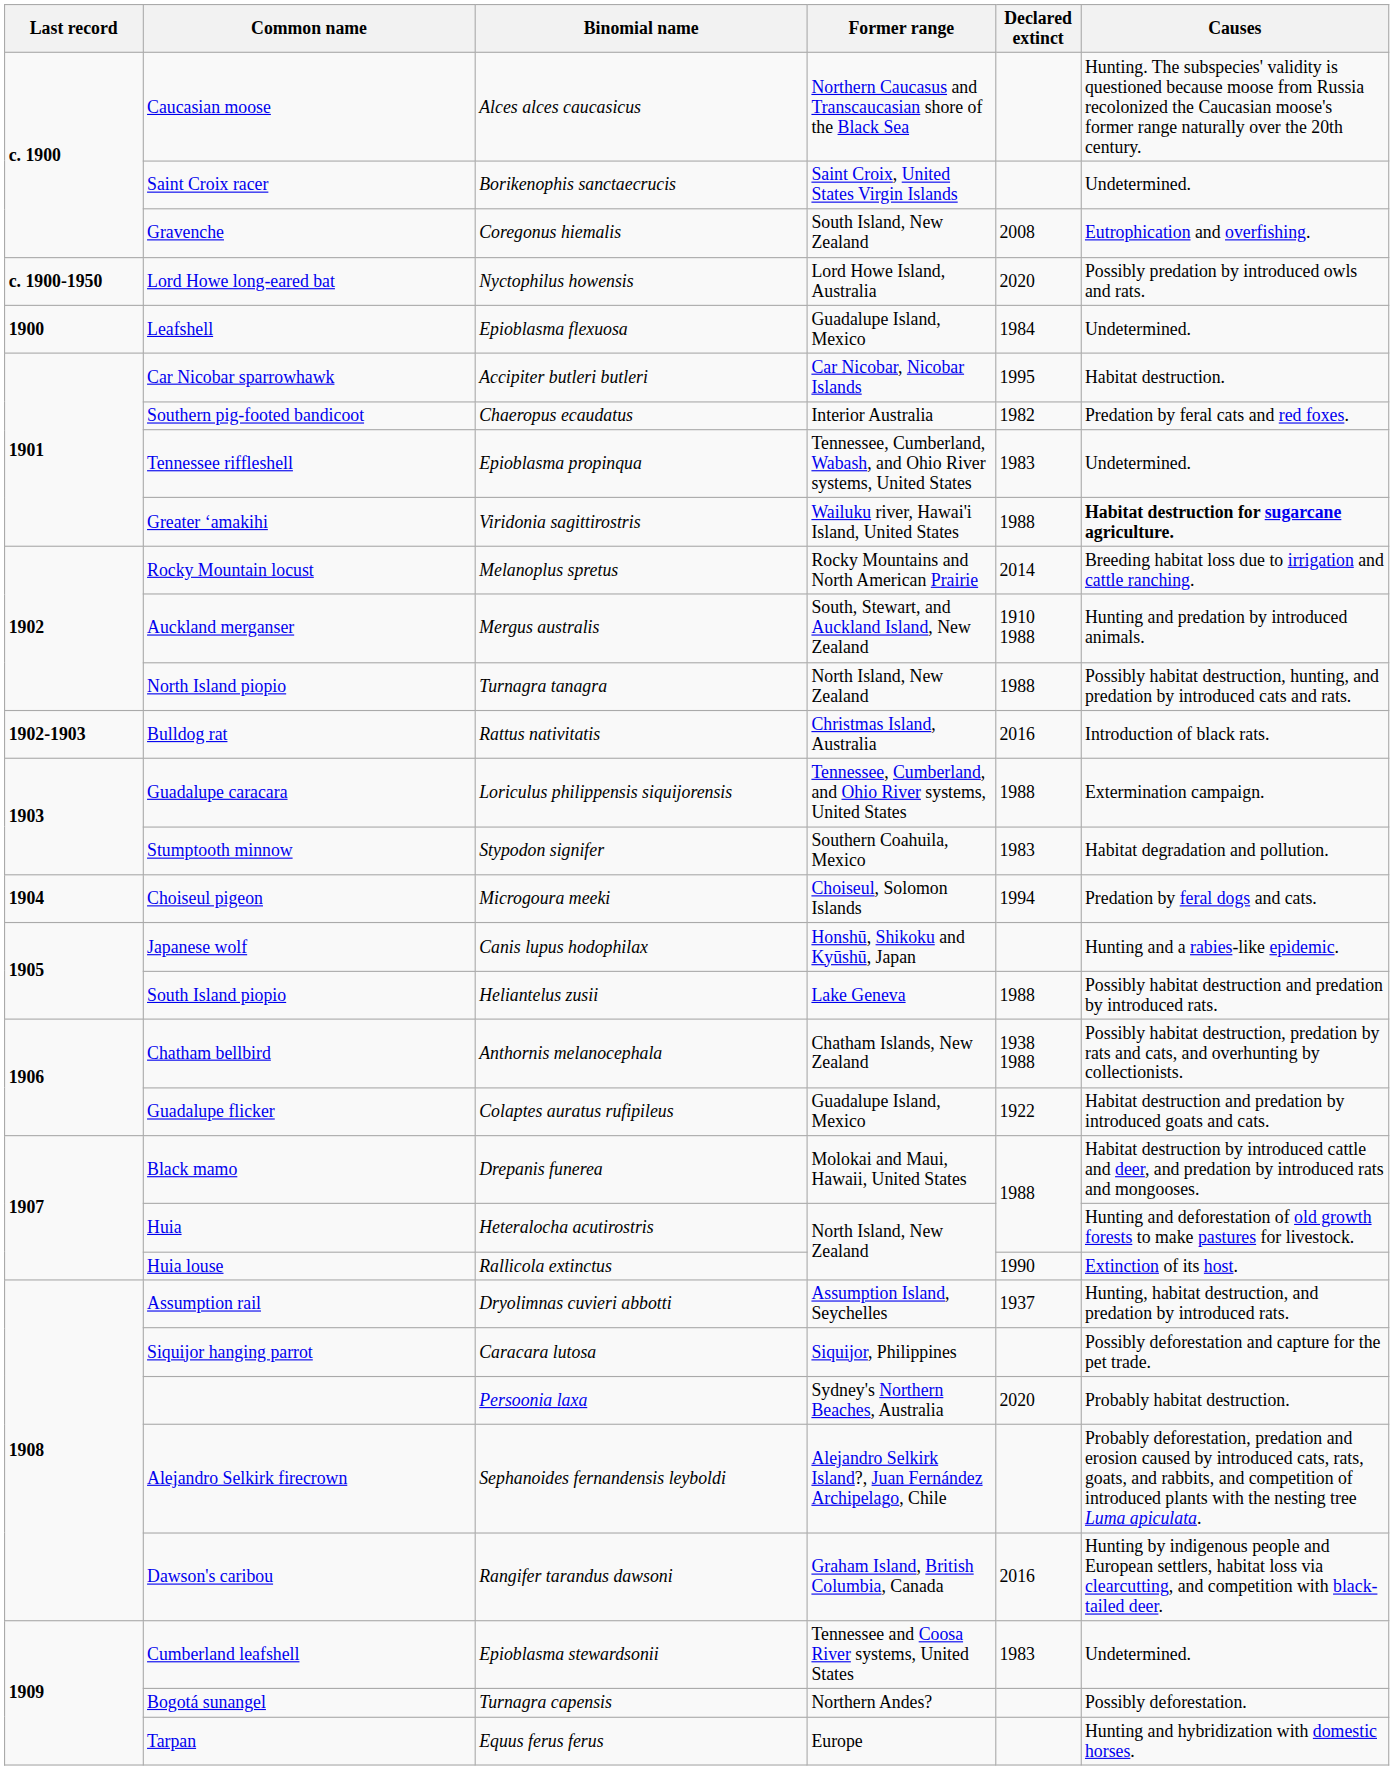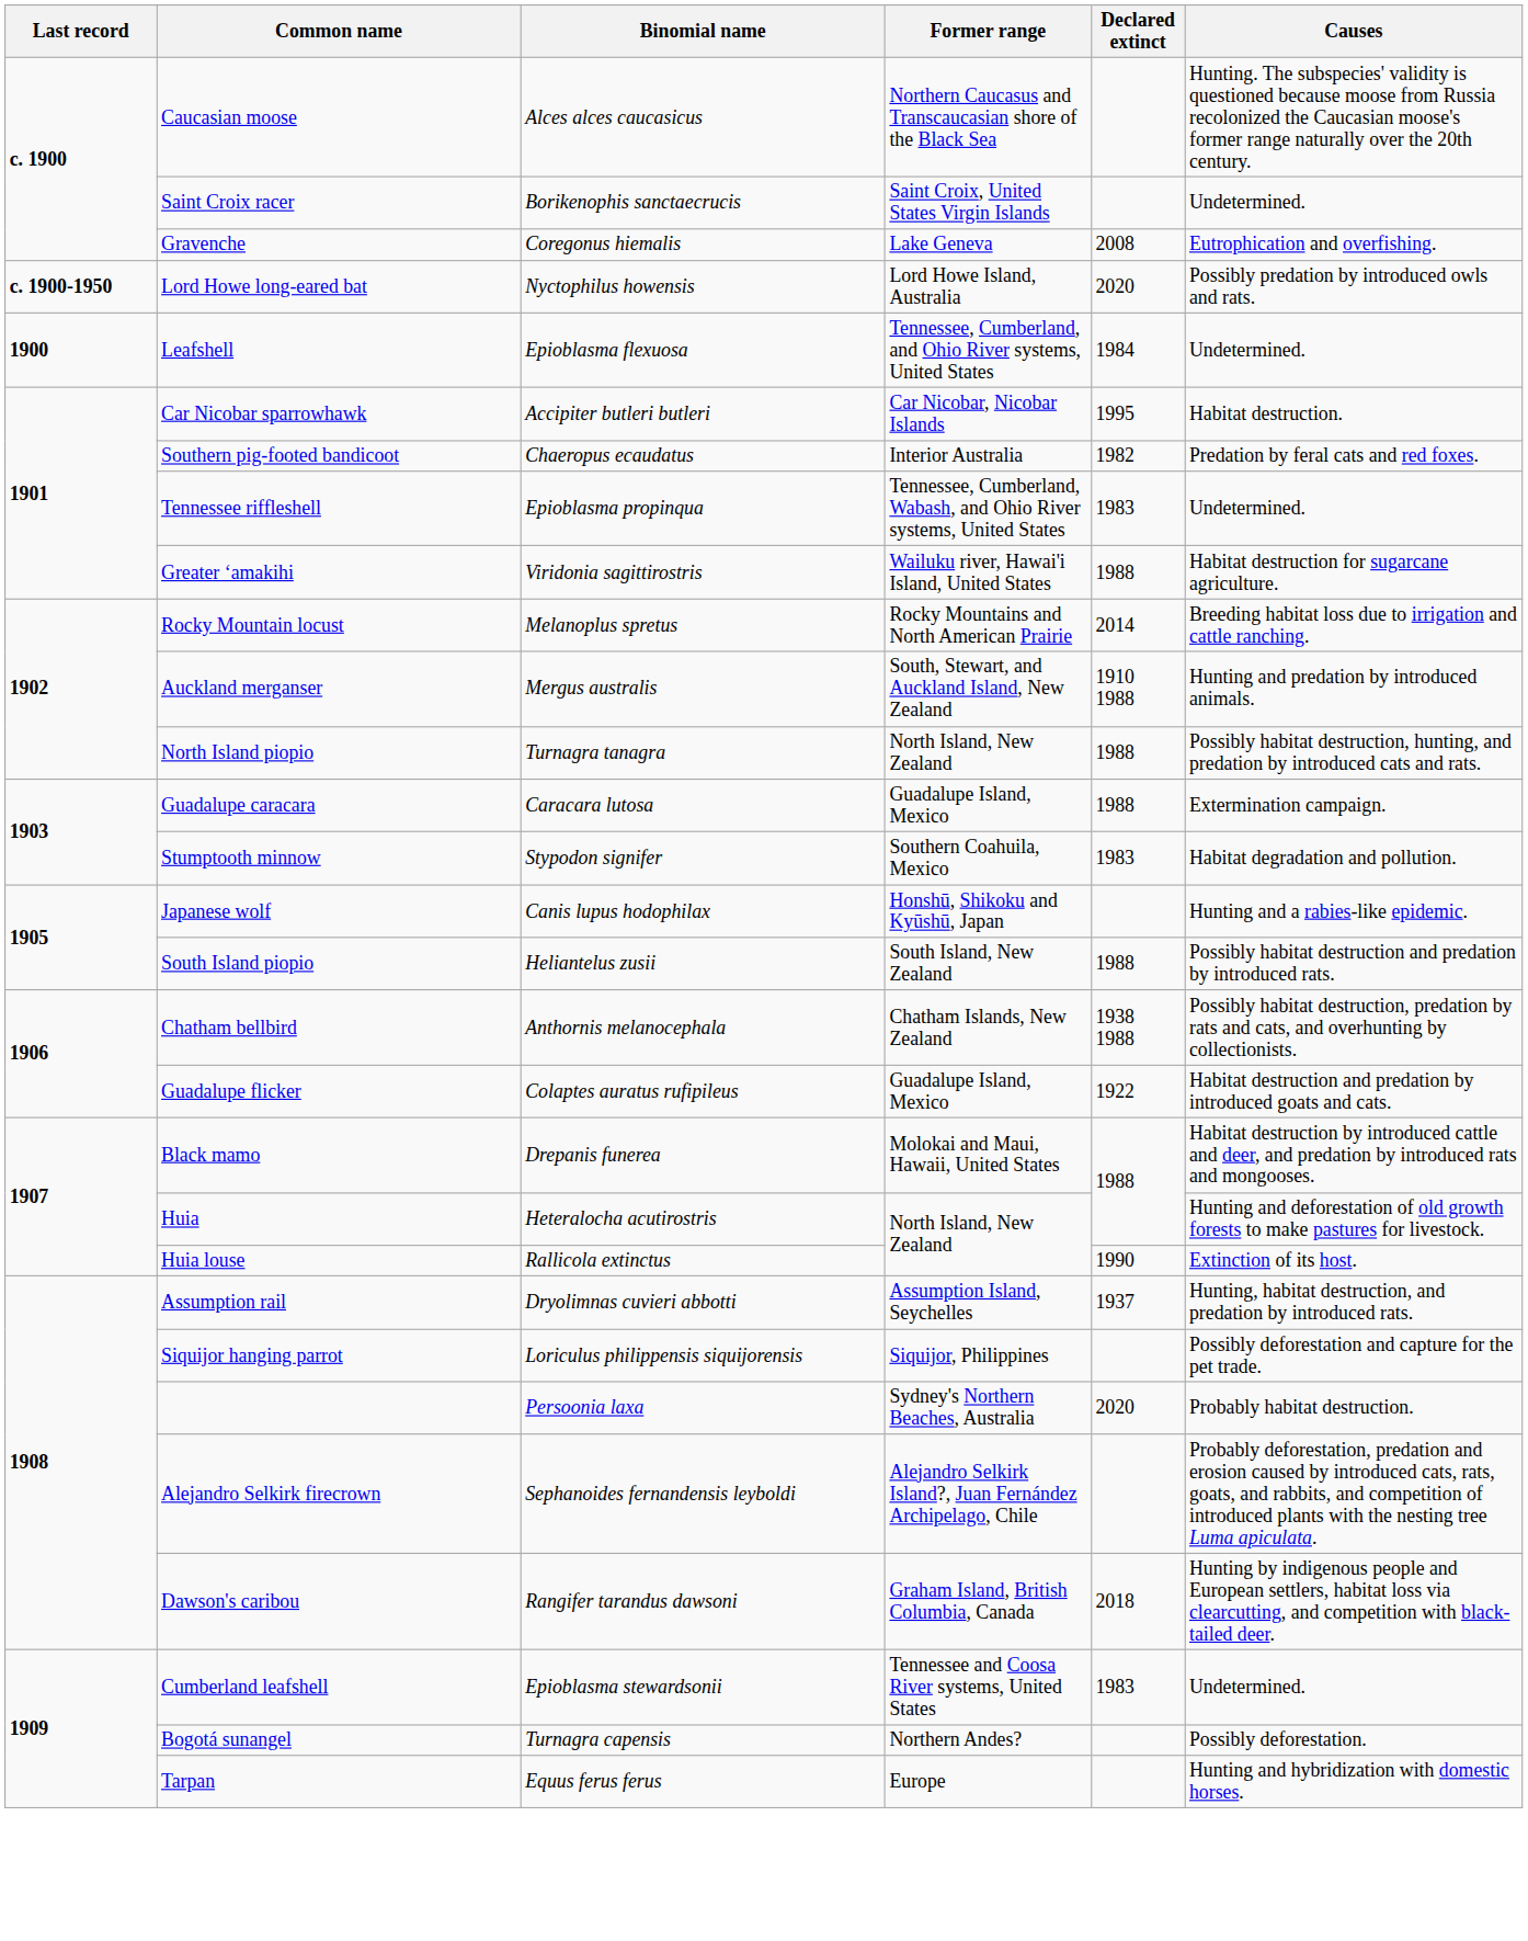Gravenche | Former range: South Island, New Zealand -> Lake Geneva
Leafshell | Former range: Guadalupe Island, Mexico -> Tennessee, Cumberland, and Ohio River systems, United States
Greater ʻamakihi | Causes: bold -> normal
- row: 1902-1903 | Bulldog rat | Rattus nativitatis | Christmas Island, Australia | 2016 | Introduction of black rats.
Guadalupe caracara | Binomial name: Loriculus philippensis siquijorensis -> Caracara lutosa
Guadalupe caracara | Former range: Tennessee, Cumberland, and Ohio River systems, United States -> Guadalupe Island, Mexico
- row: 1904 | Choiseul pigeon | Microgoura meeki | Choiseul, Solomon Islands | 1994 | Predation by feral dogs and cats.
South Island piopio | Former range: Lake Geneva -> South Island, New Zealand
Siquijor hanging parrot | Binomial name: Caracara lutosa -> Loriculus philippensis siquijorensis
Dawson's caribou | Declared extinct: 2016 -> 2018
